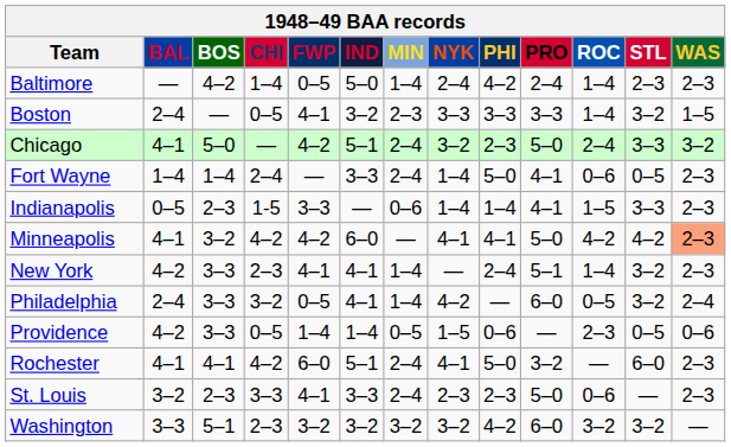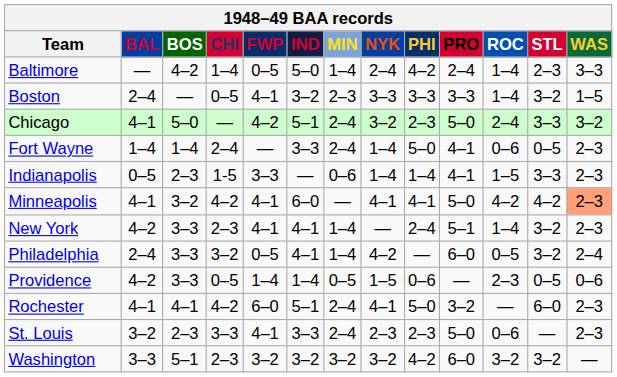Baltimore | WAS: 2–3 -> 3–3
Minneapolis | FWP: 4–2 -> 4–1
